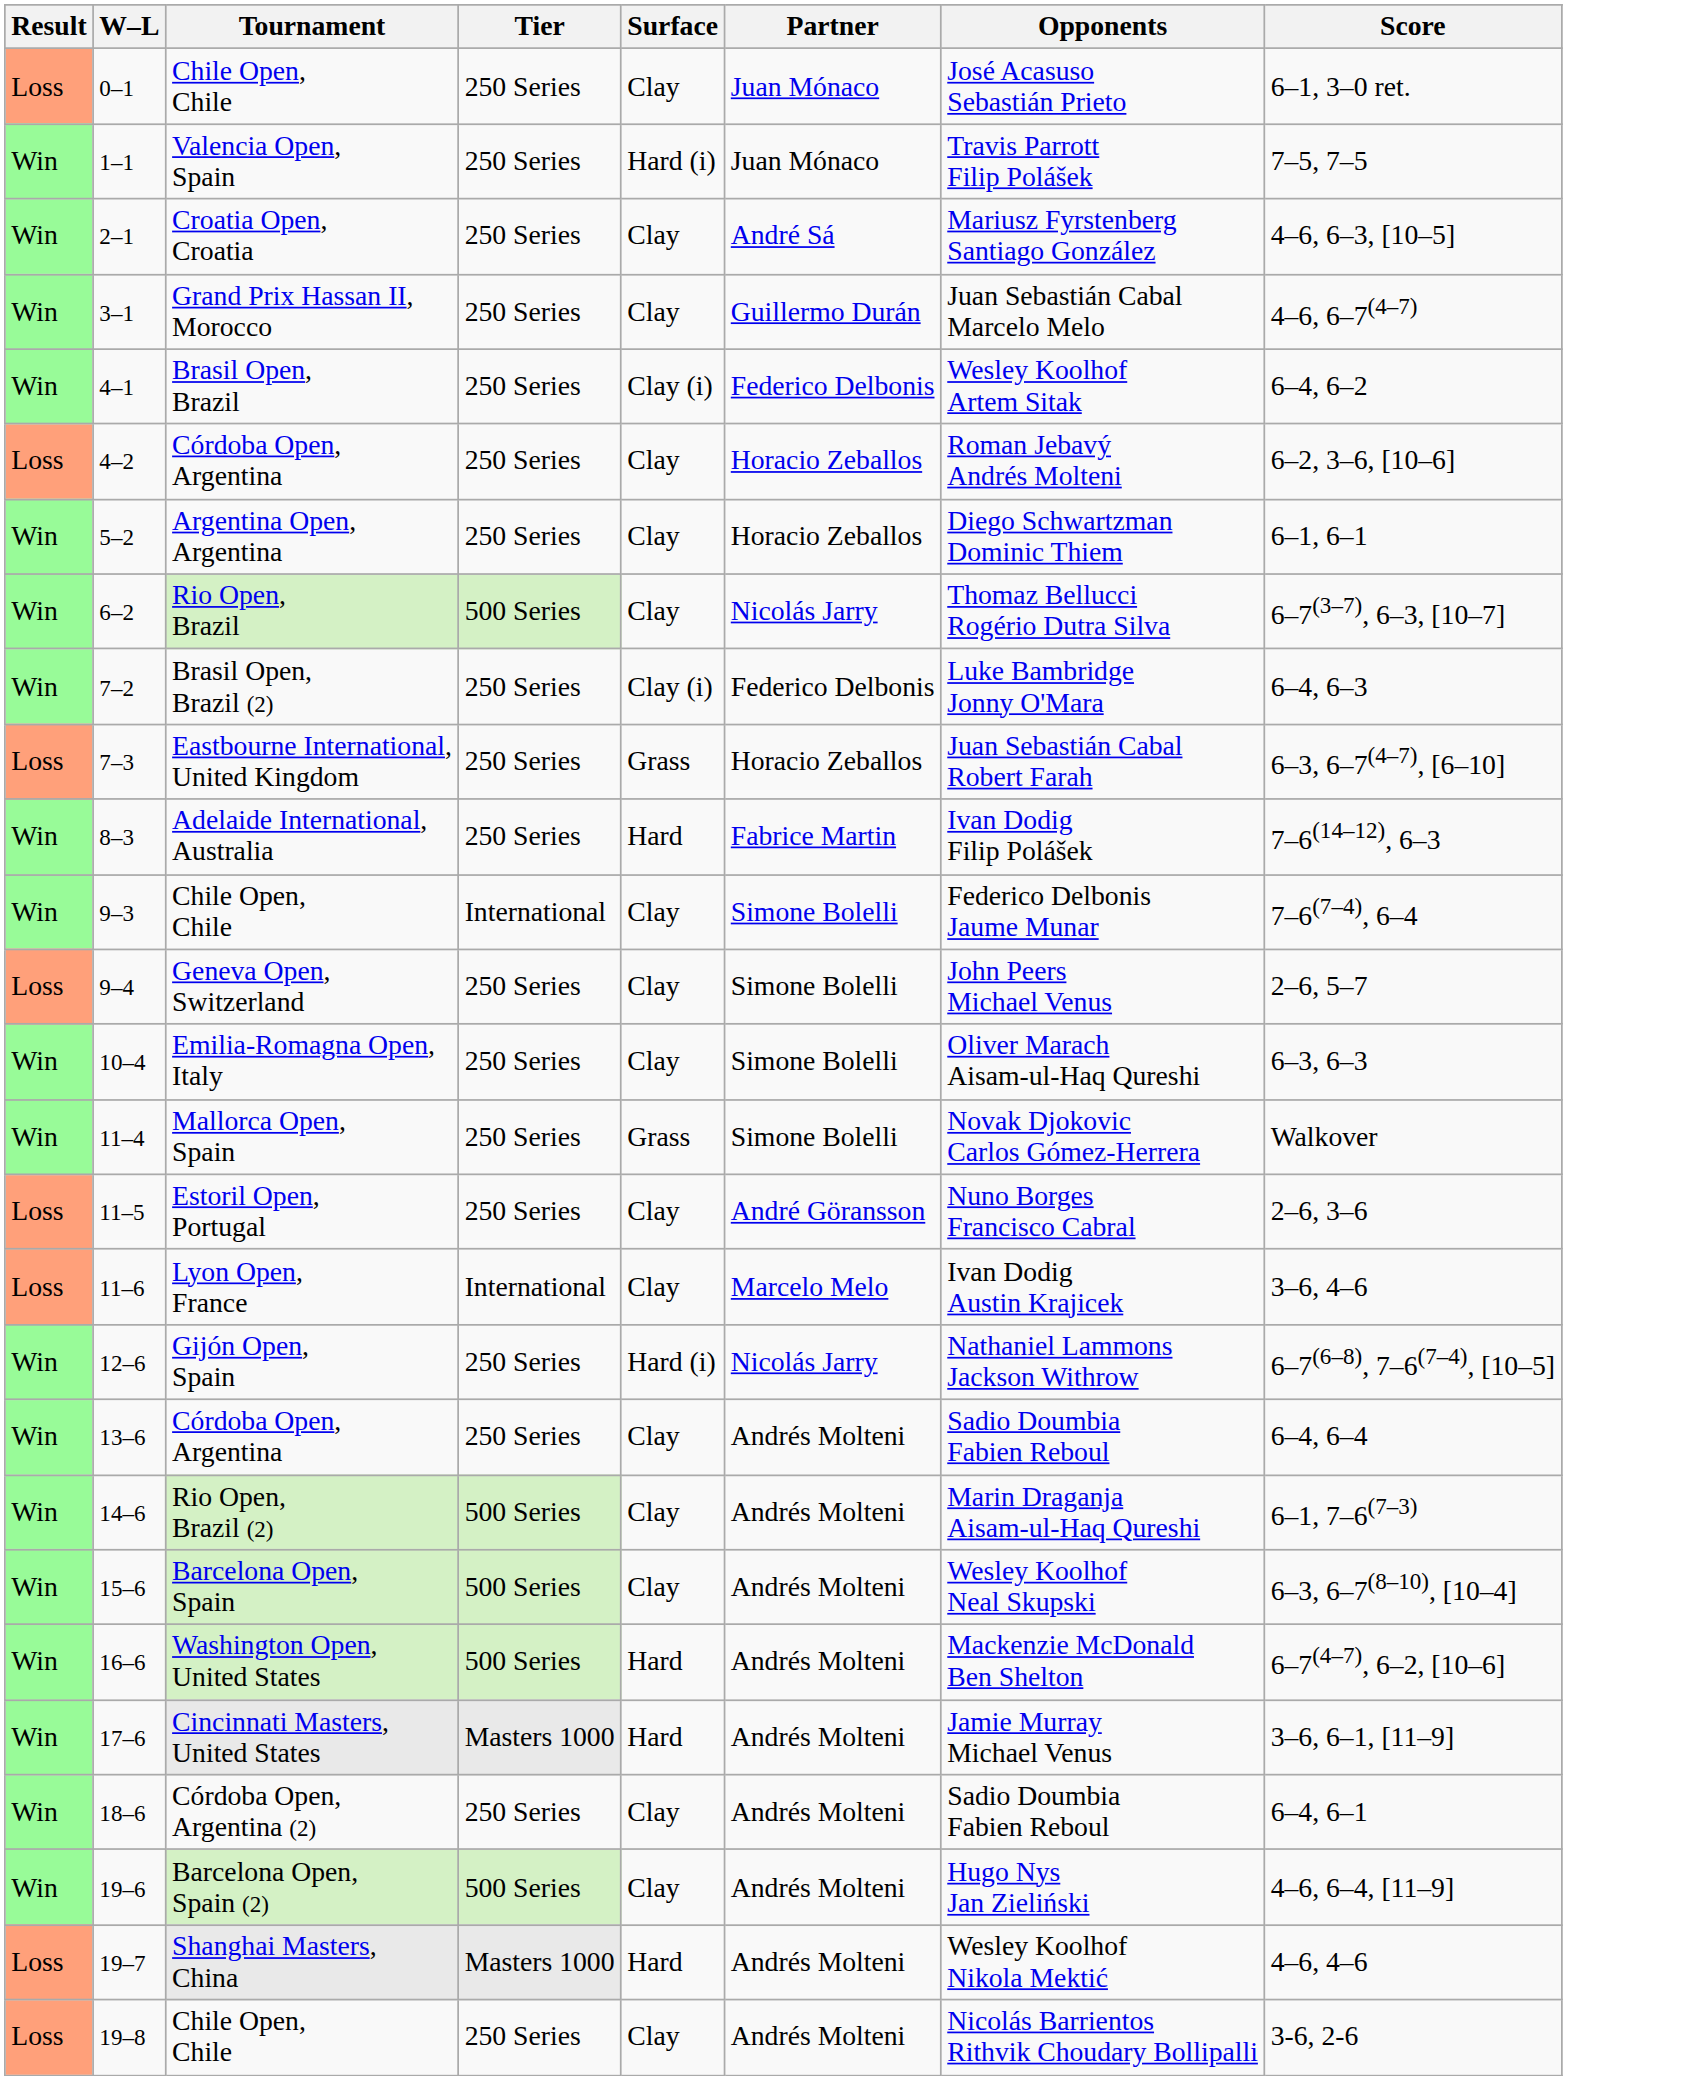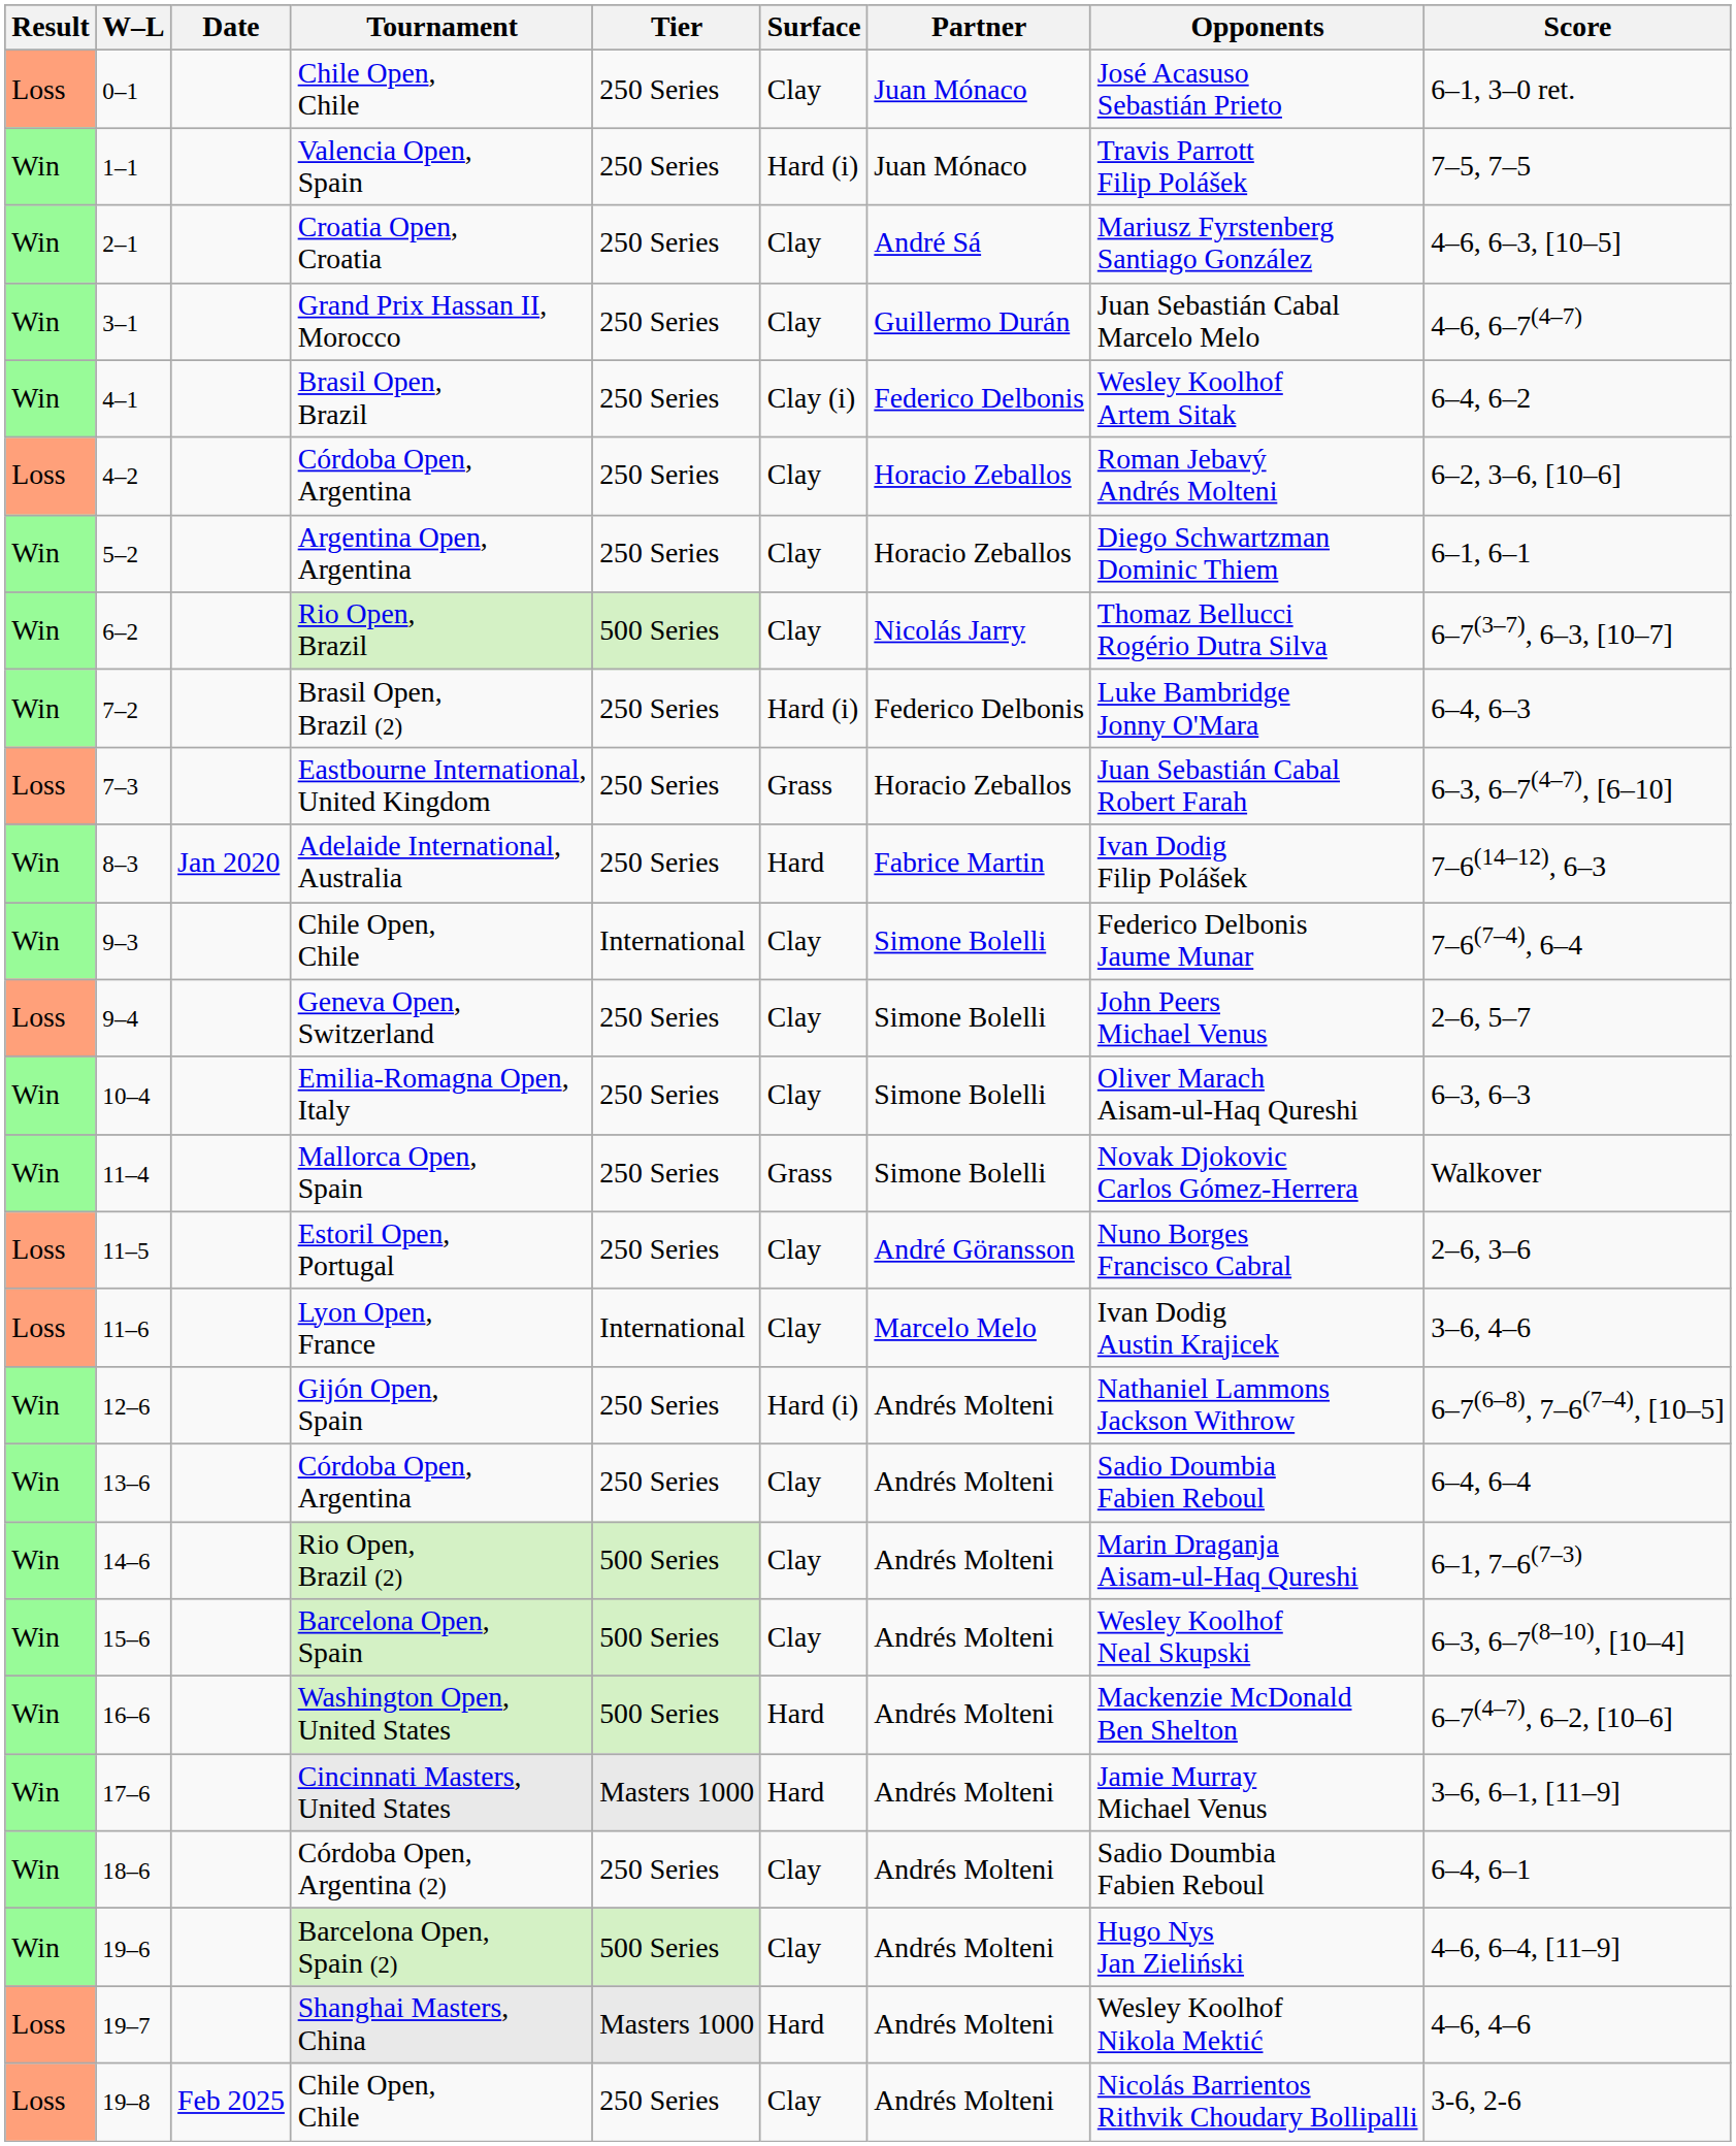+ column: Date | Jan 2020 | Feb 2025
7–2 | Surface: Clay (i) -> Hard (i)
12–6 | Partner: Nicolás Jarry -> Andrés Molteni
